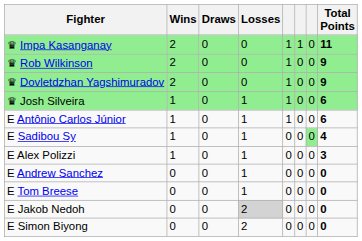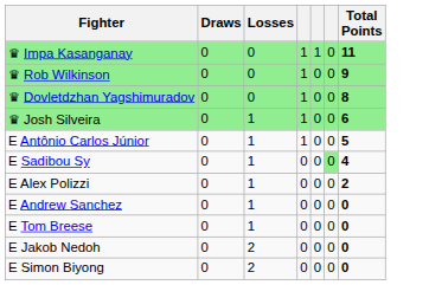- column: Wins | 2 | 2 | 2 | 1 | 1 | 1 | 1 | 0 | 0 | 0 | 0
♛ Dovletdzhan Yagshimuradov | Total Points: 9 -> 8
E Antônio Carlos Júnior | Total Points: 6 -> 5
E Alex Polizzi | Total Points: 3 -> 2
E Jakob Nedoh | Losses: lightgrey background -> no background
